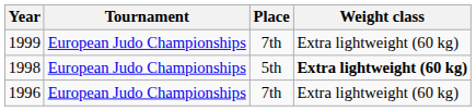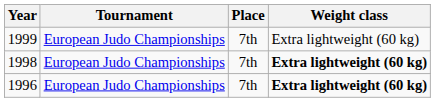1998 | Place: 5th -> 7th
1996 | Weight class: normal -> bold
